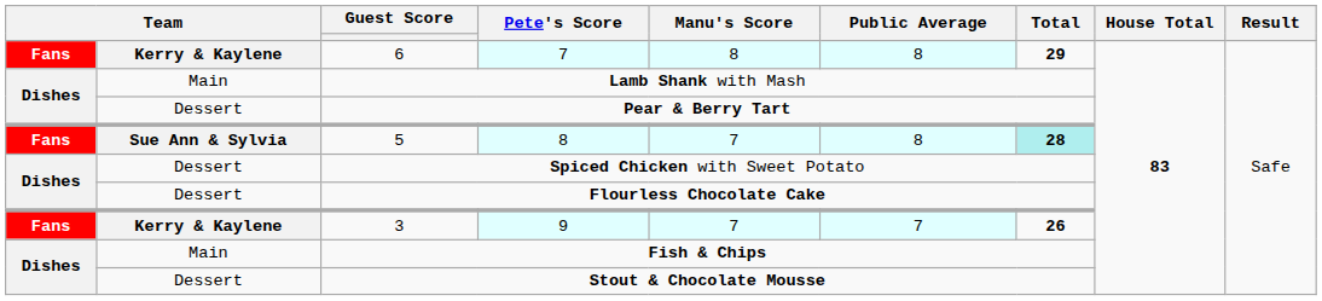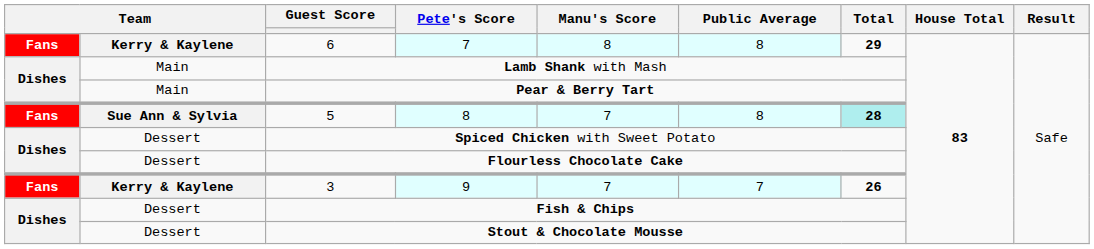Pear & Berry Tart | column 2: Dessert -> Main
Fish & Chips | column 2: Main -> Dessert
